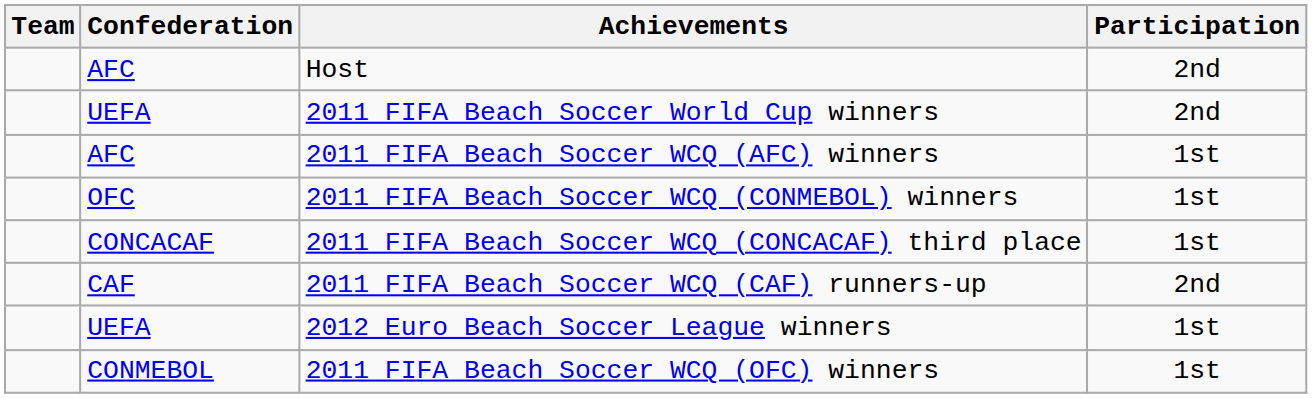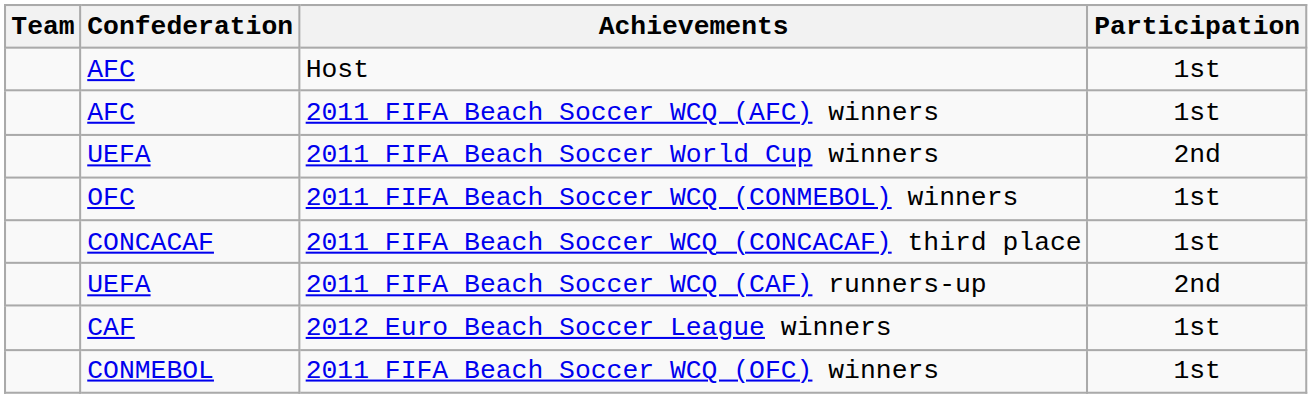Host | Participation: 2nd -> 1st
rows swapped: 2011 FIFA Beach Soccer World Cup winners <-> 2011 FIFA Beach Soccer WCQ (AFC) winners
2011 FIFA Beach Soccer WCQ (CAF) runners-up | Confederation: CAF -> UEFA
2012 Euro Beach Soccer League winners | Confederation: UEFA -> CAF
